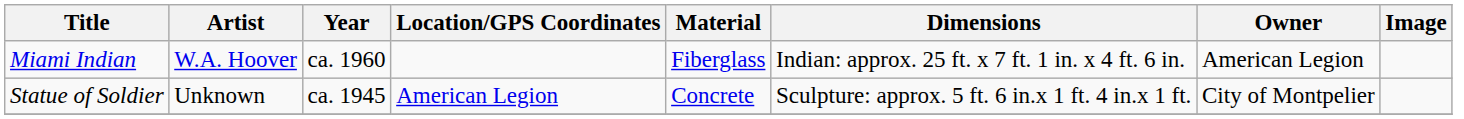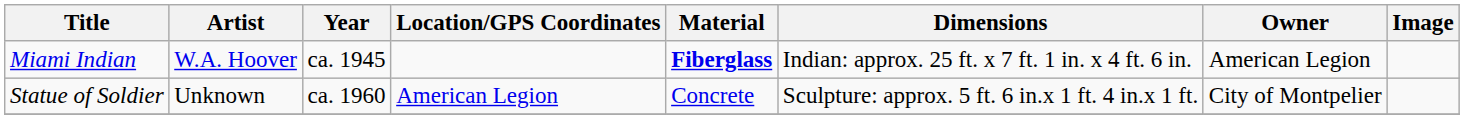Miami Indian | Year: ca. 1960 -> ca. 1945
Miami Indian | Material: normal -> bold
Statue of Soldier | Year: ca. 1945 -> ca. 1960
